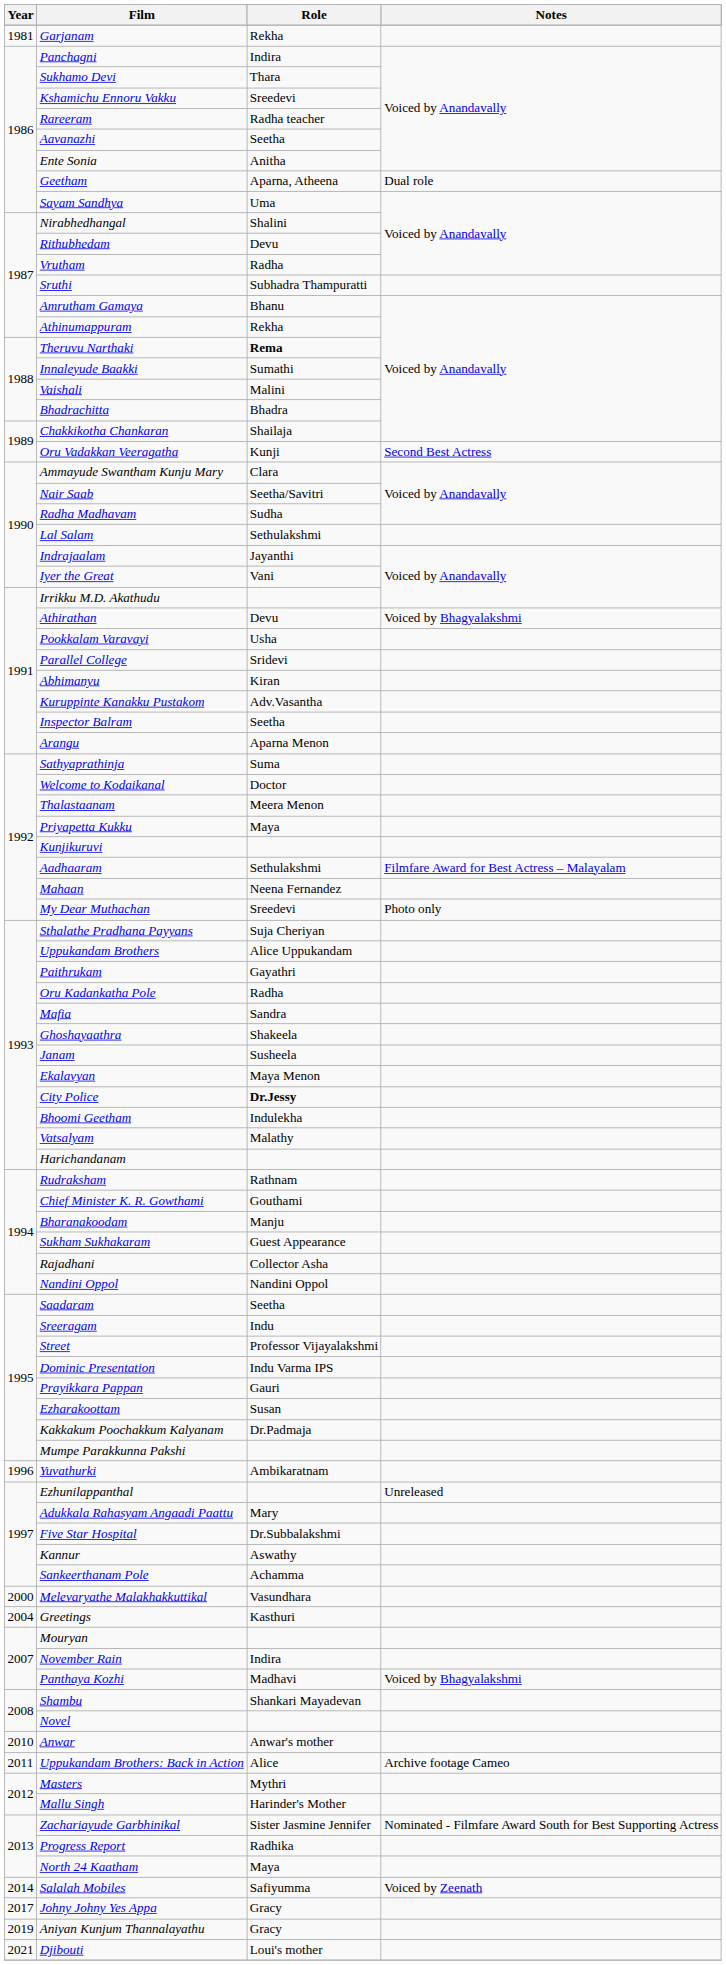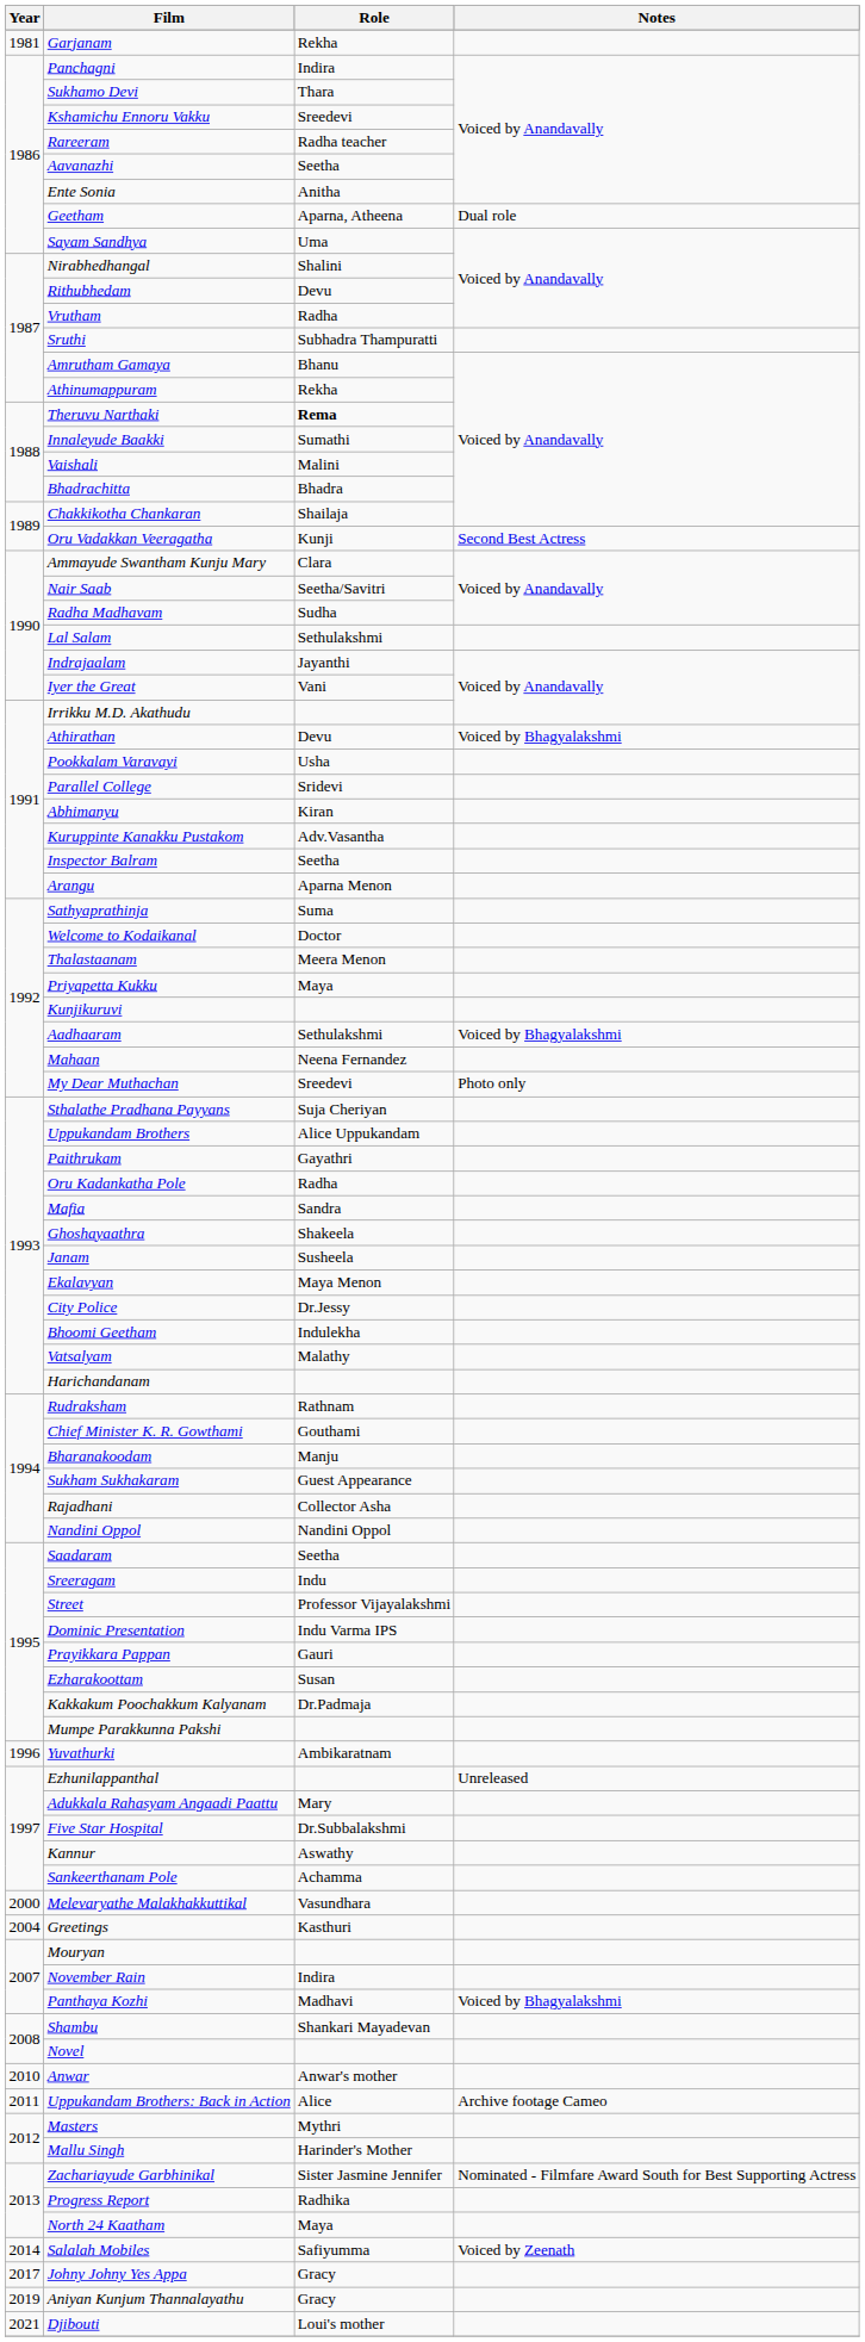Aadhaaram | Notes: Filmfare Award for Best Actress – Malayalam -> Voiced by Bhagyalakshmi
City Police | Role: bold -> normal
